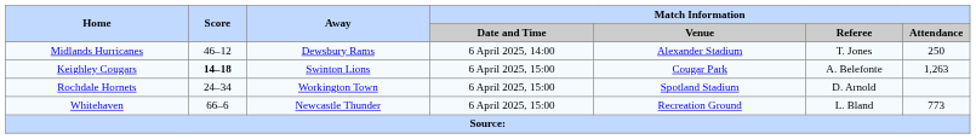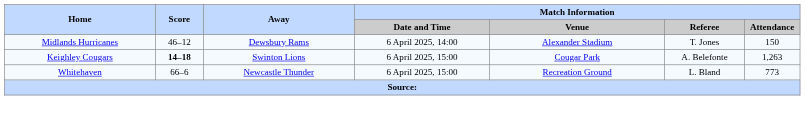Midlands Hurricanes | Match Information / Attendance: 250 -> 150
- row: Rochdale Hornets | 24–34 | Workington Town | 6 April 2025, 15:00 | Spotland Stadium | D. Arnold
